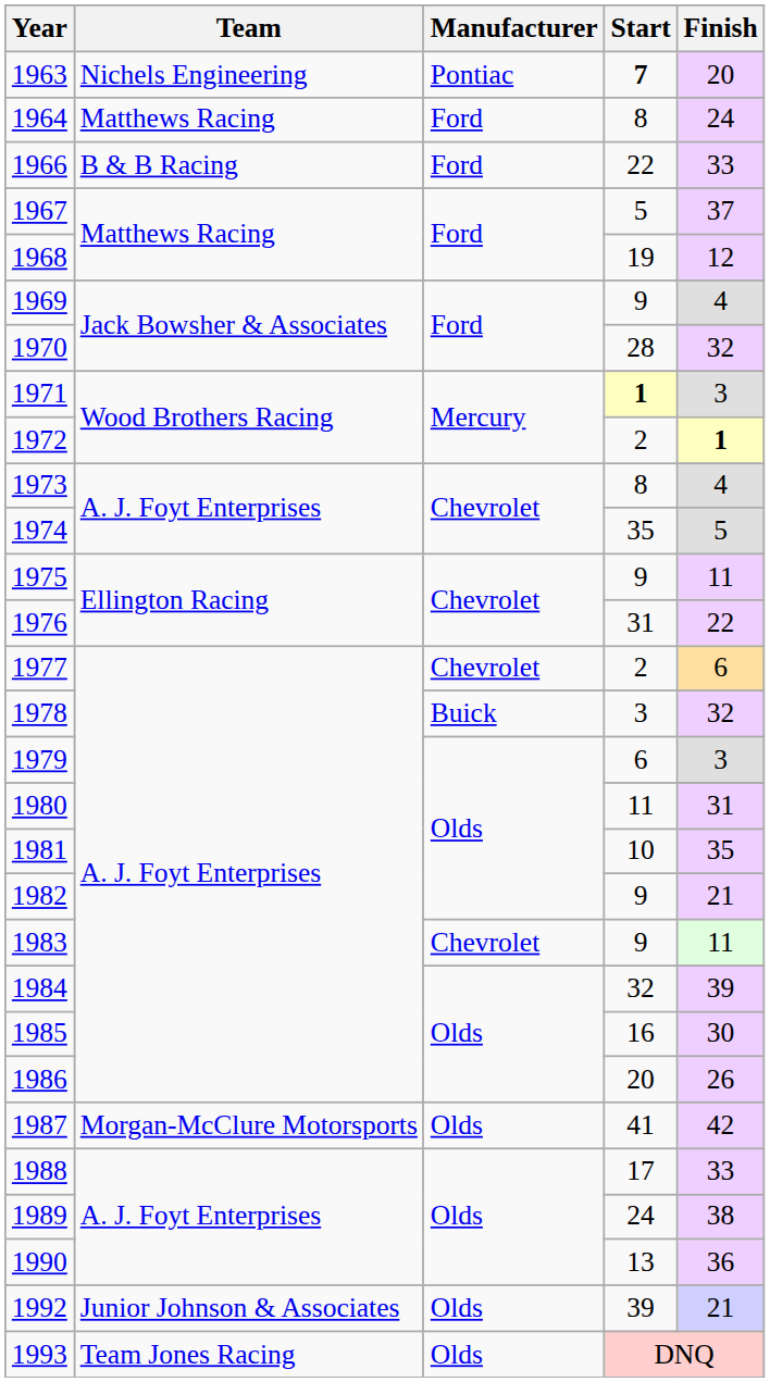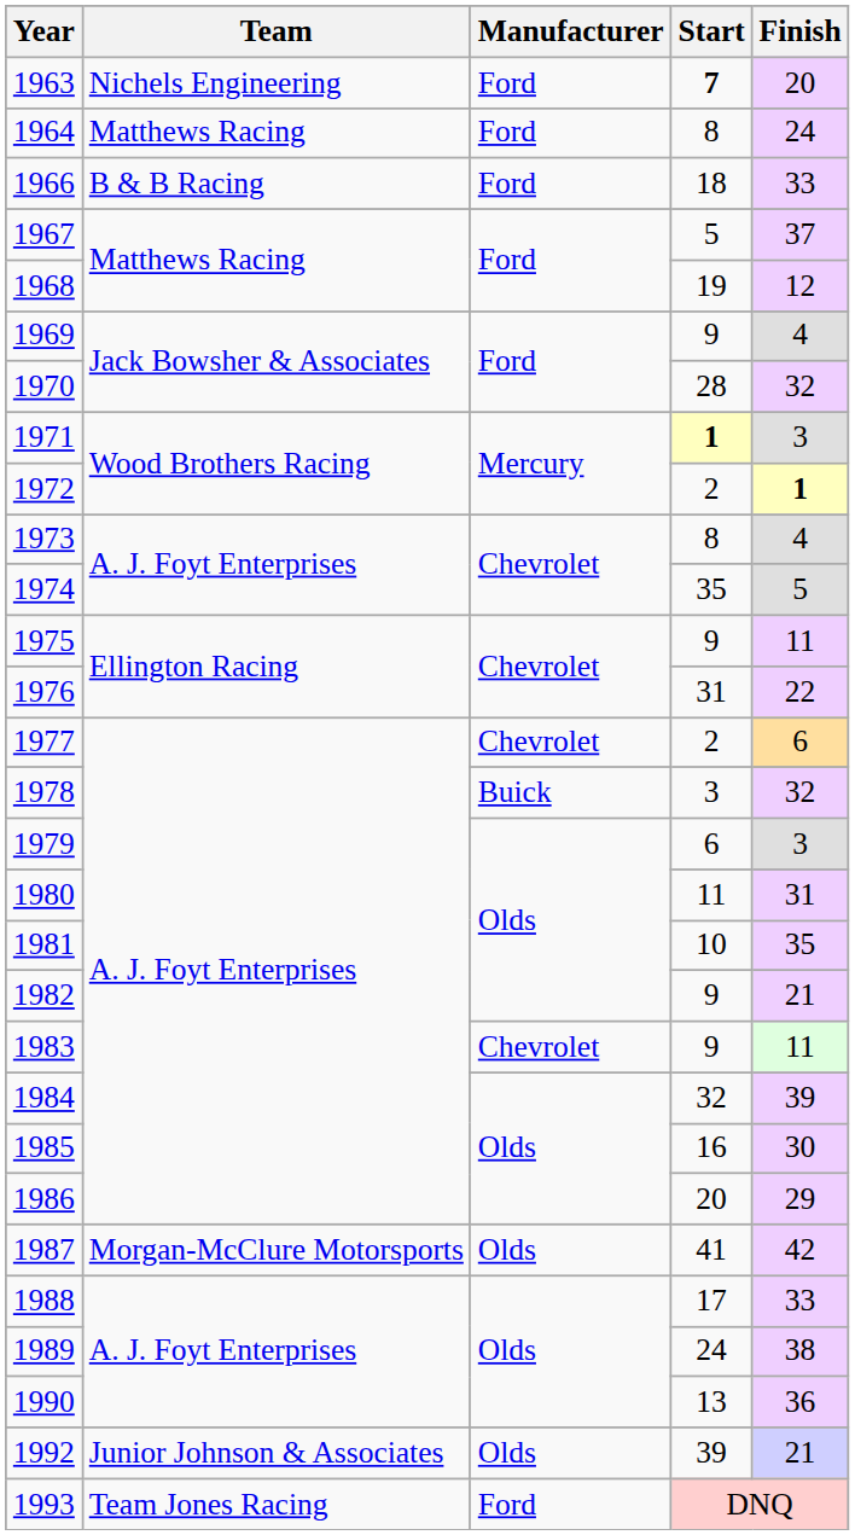1963 | Manufacturer: Pontiac -> Ford
1966 | Start: 22 -> 18
1986 | Finish: 26 -> 29
1993 | Manufacturer: Olds -> Ford
